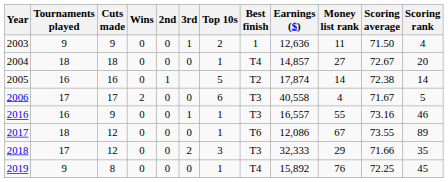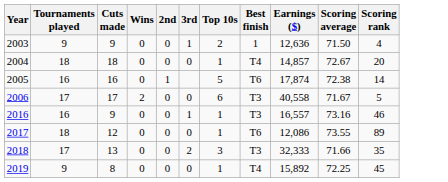- column: Money list rank | 11 | 27 | 14 | 4 | 55 | 67 | 29 | 76
2005 | Best finish: T2 -> T6
2018 | Cuts made: 12 -> 13
